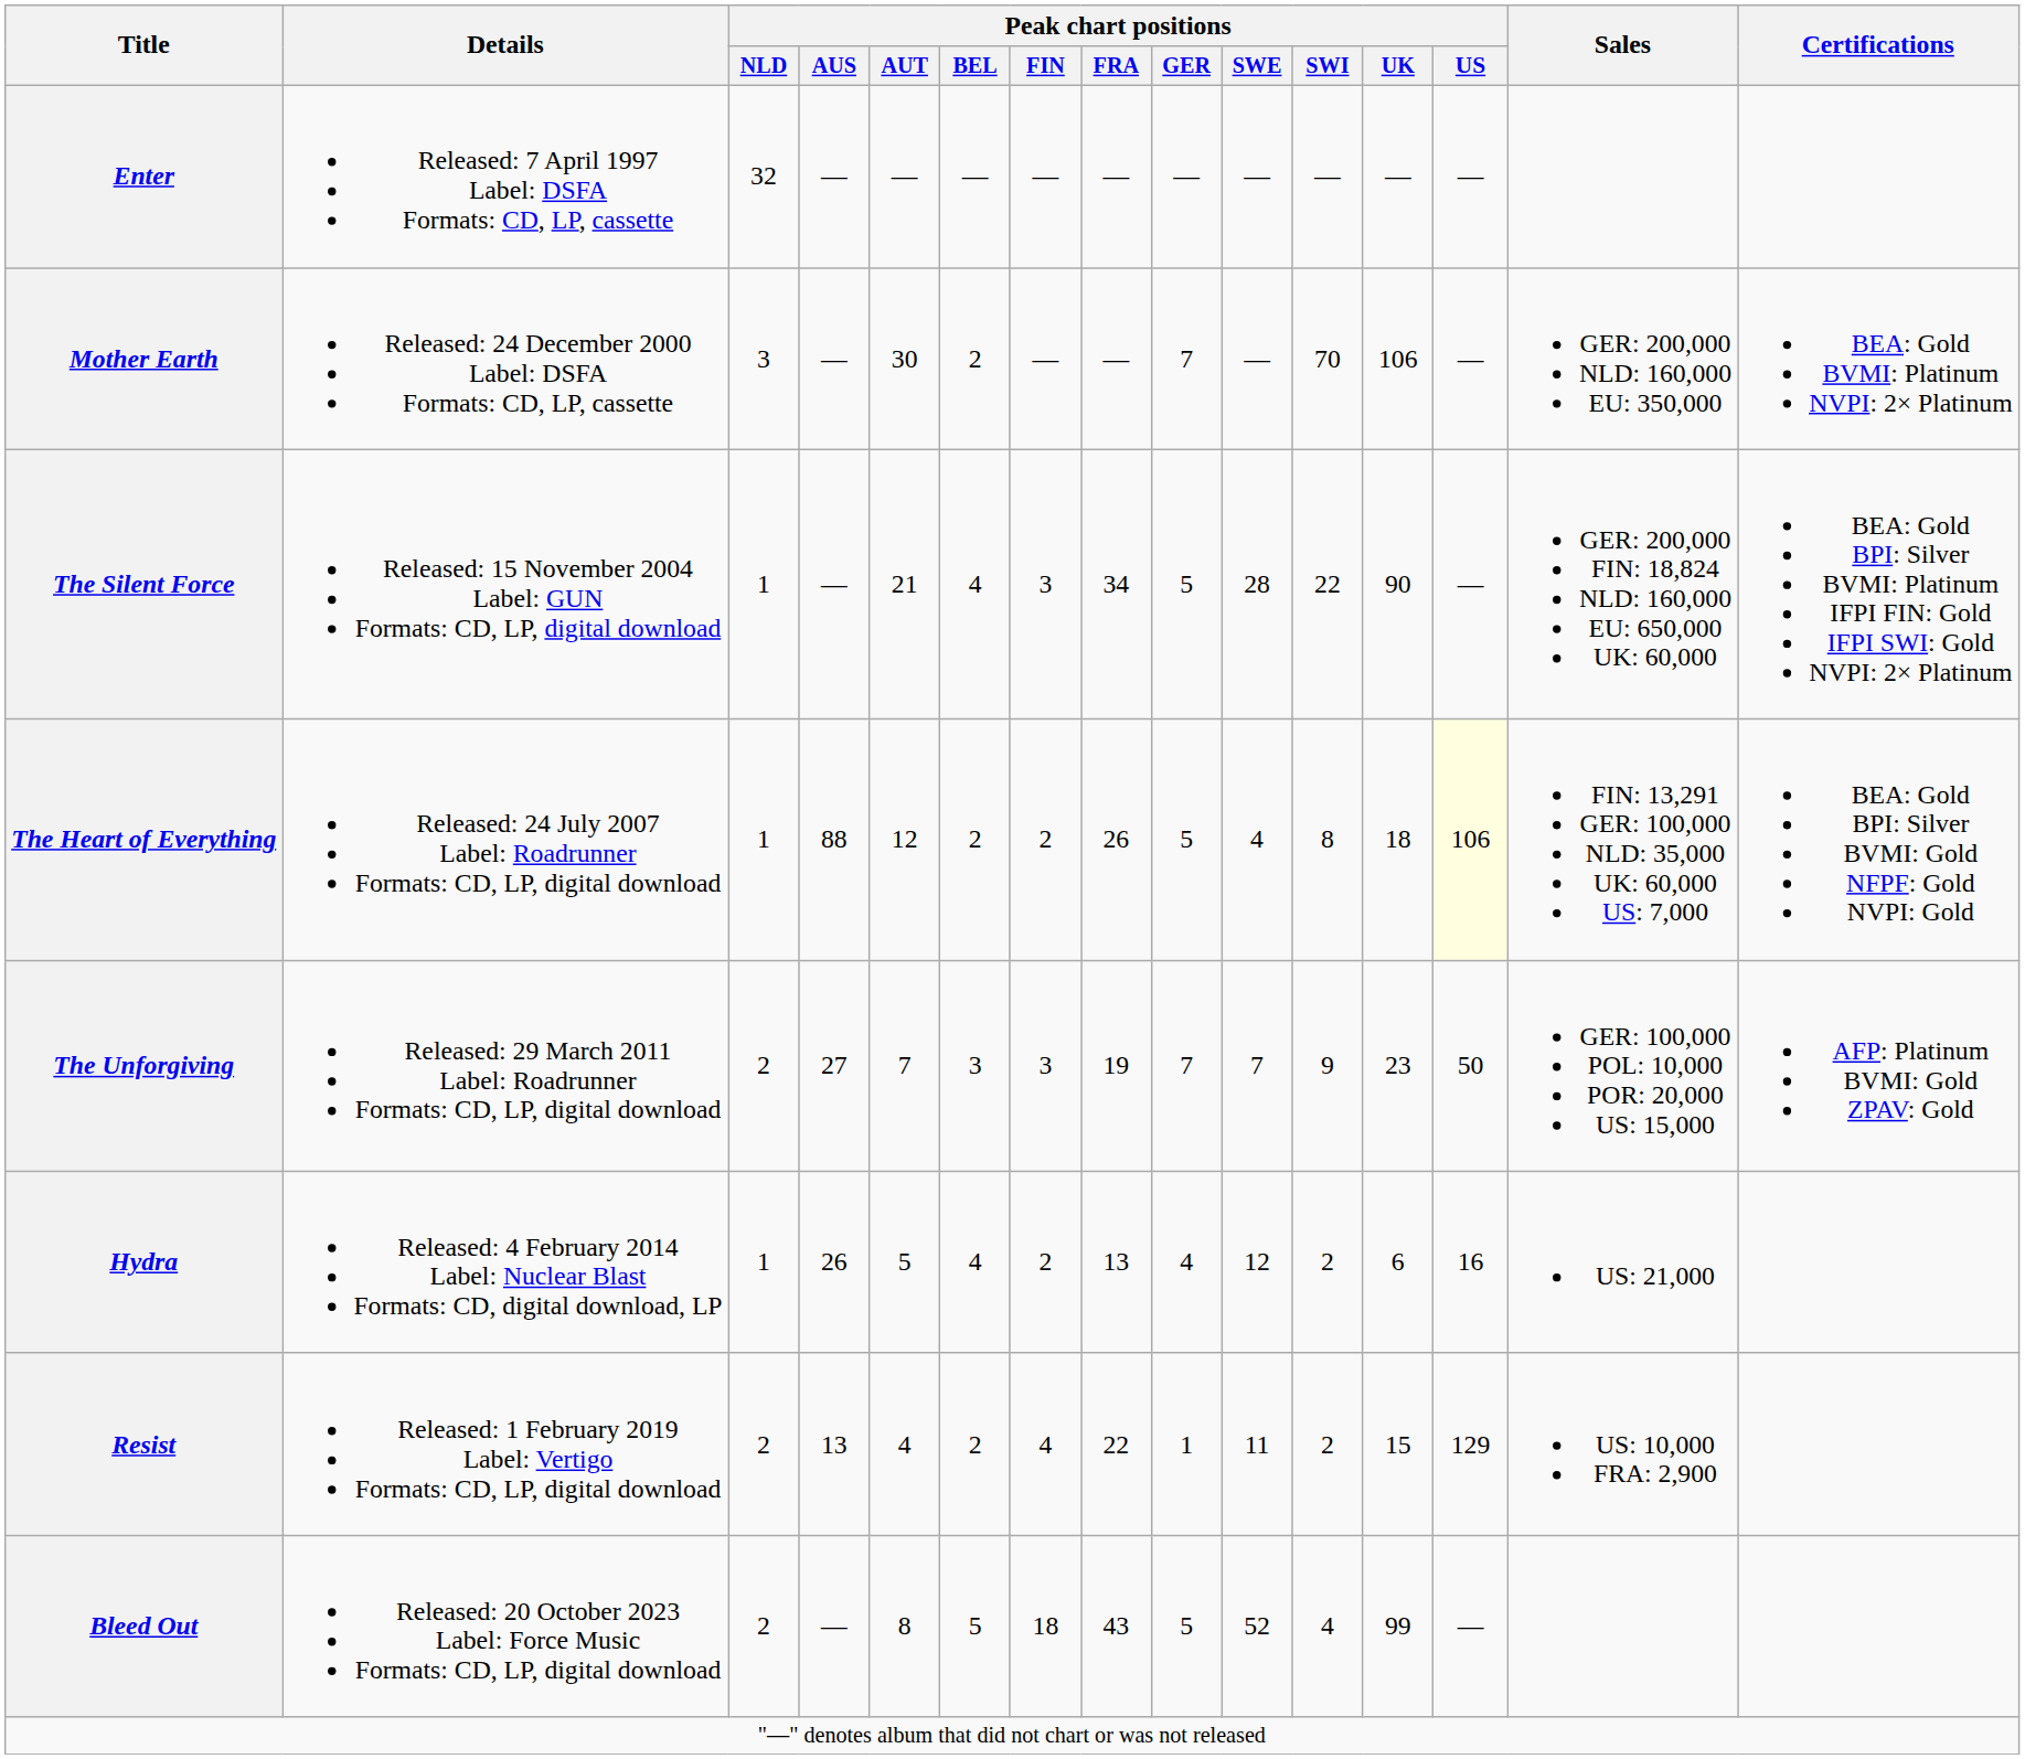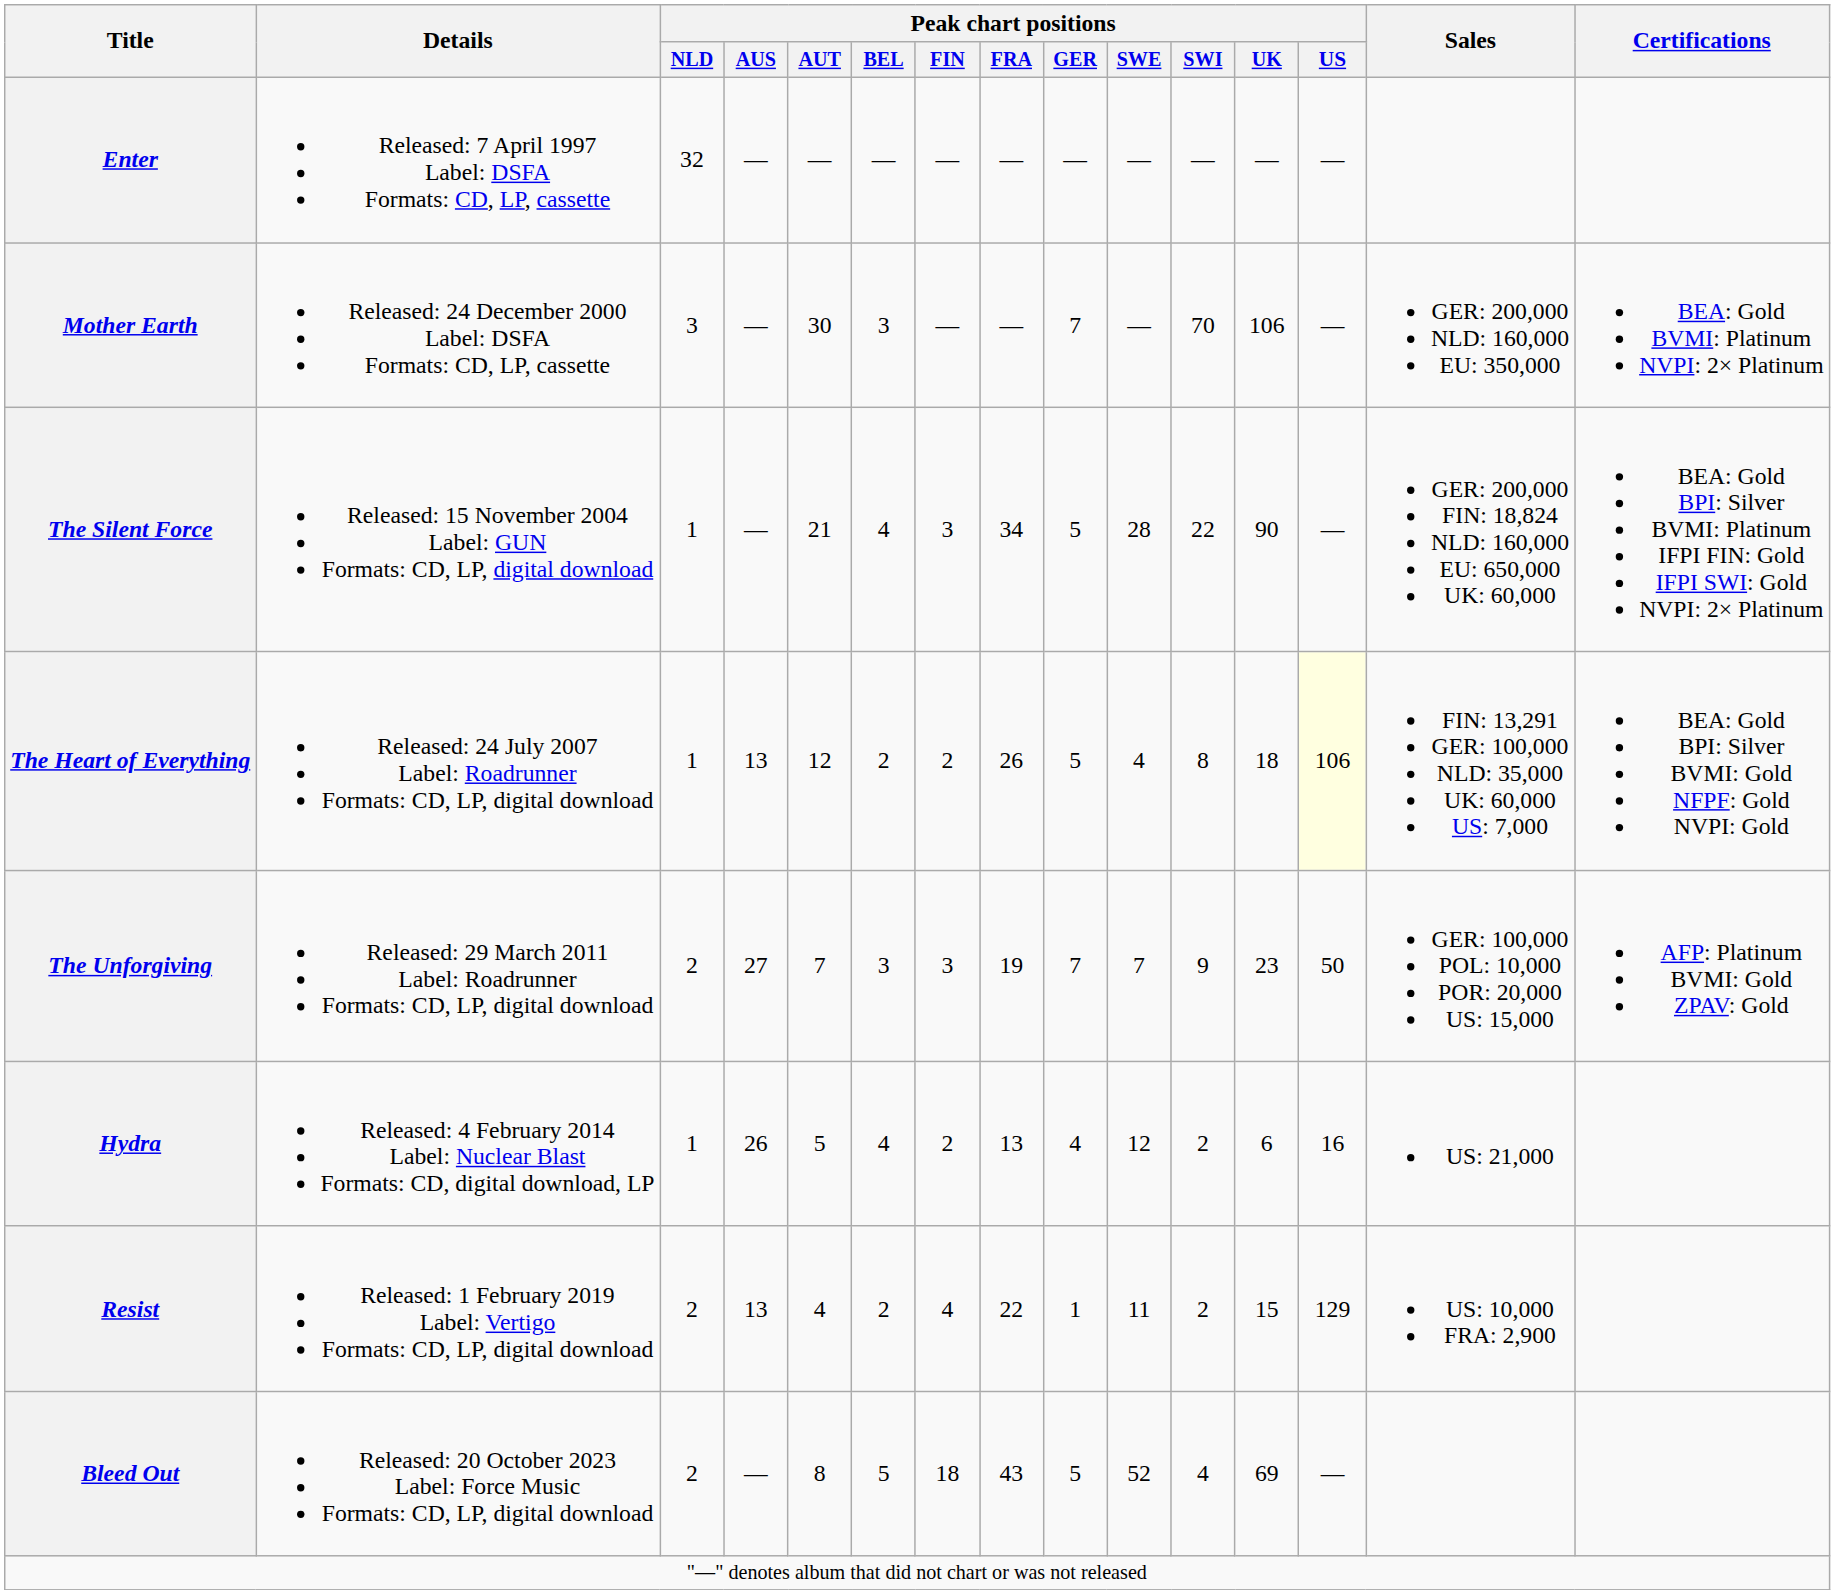Mother Earth | Peak chart positions / BEL: 2 -> 3
The Heart of Everything | Peak chart positions / AUS: 88 -> 13
Bleed Out | Peak chart positions / UK: 99 -> 69
